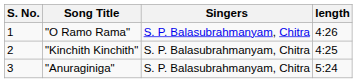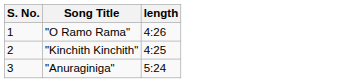- column: Singers | S. P. Balasubrahmanyam, Chitra | S. P. Balasubrahmanyam, Chitra | S. P. Balasubrahmanyam, Chitra
